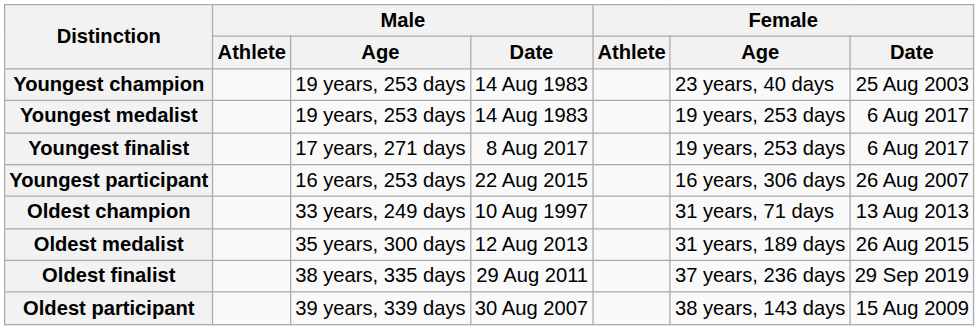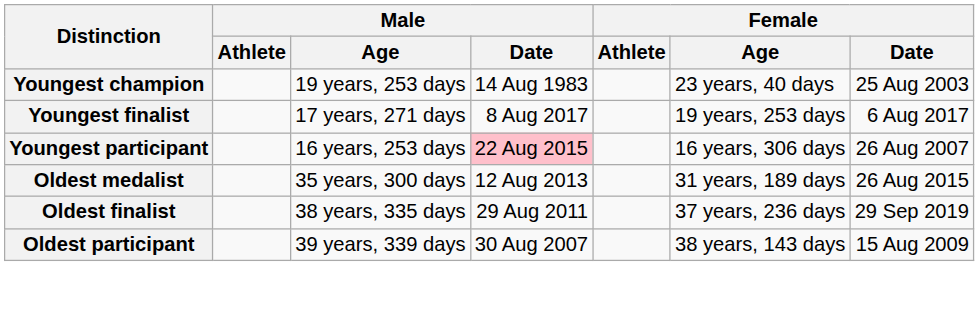- row: Youngest medalist | 19 years, 253 days | 14 Aug 1983 | 19 years, 253 days | 6 Aug 2017
Youngest participant | Male / Date: no background -> pink background
- row: Oldest champion | 33 years, 249 days | 10 Aug 1997 | 31 years, 71 days | 13 Aug 2013
